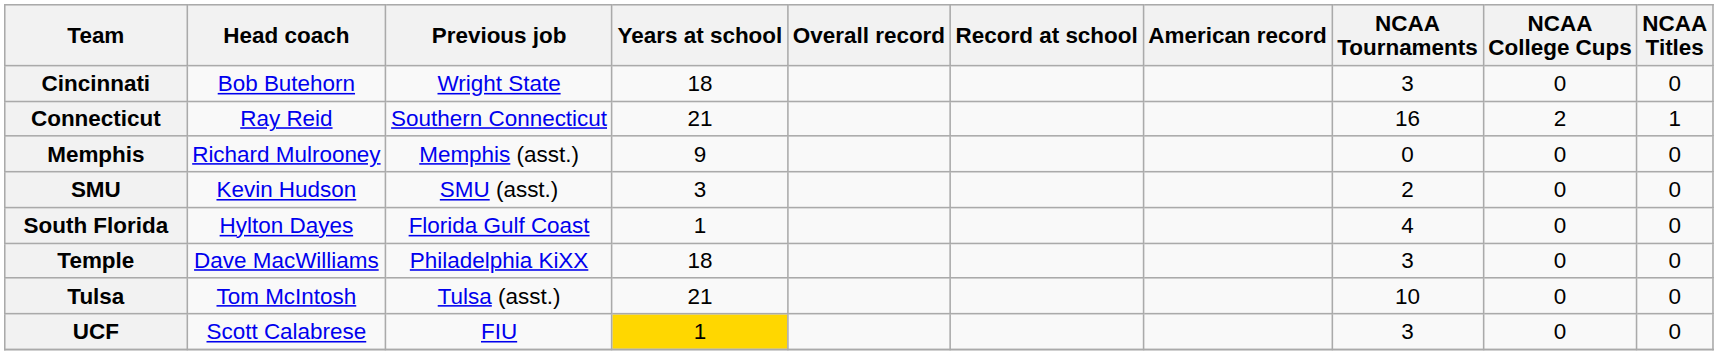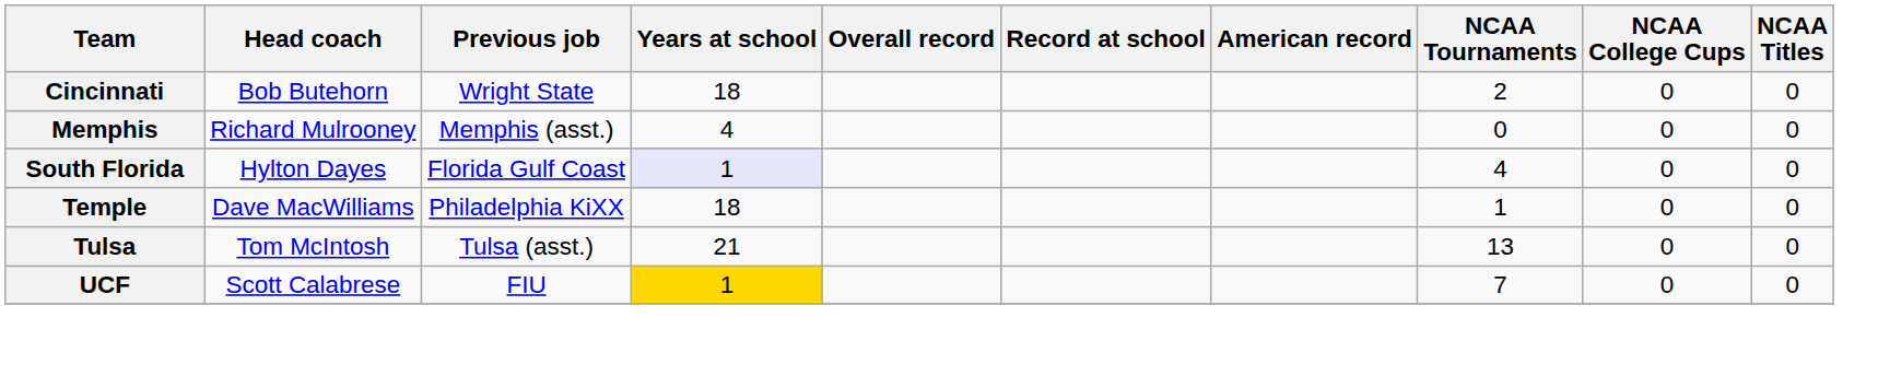Cincinnati | NCAA Tournaments: 3 -> 2
- row: Connecticut | Ray Reid | Southern Connecticut | 21 | 16 | 2 | 1
Memphis | Years at school: 9 -> 4
- row: SMU | Kevin Hudson | SMU (asst.) | 3 | 2 | 0 | 0
South Florida | Years at school: no background -> lavender background
Temple | NCAA Tournaments: 3 -> 1
Tulsa | NCAA Tournaments: 10 -> 13
UCF | NCAA Tournaments: 3 -> 7
